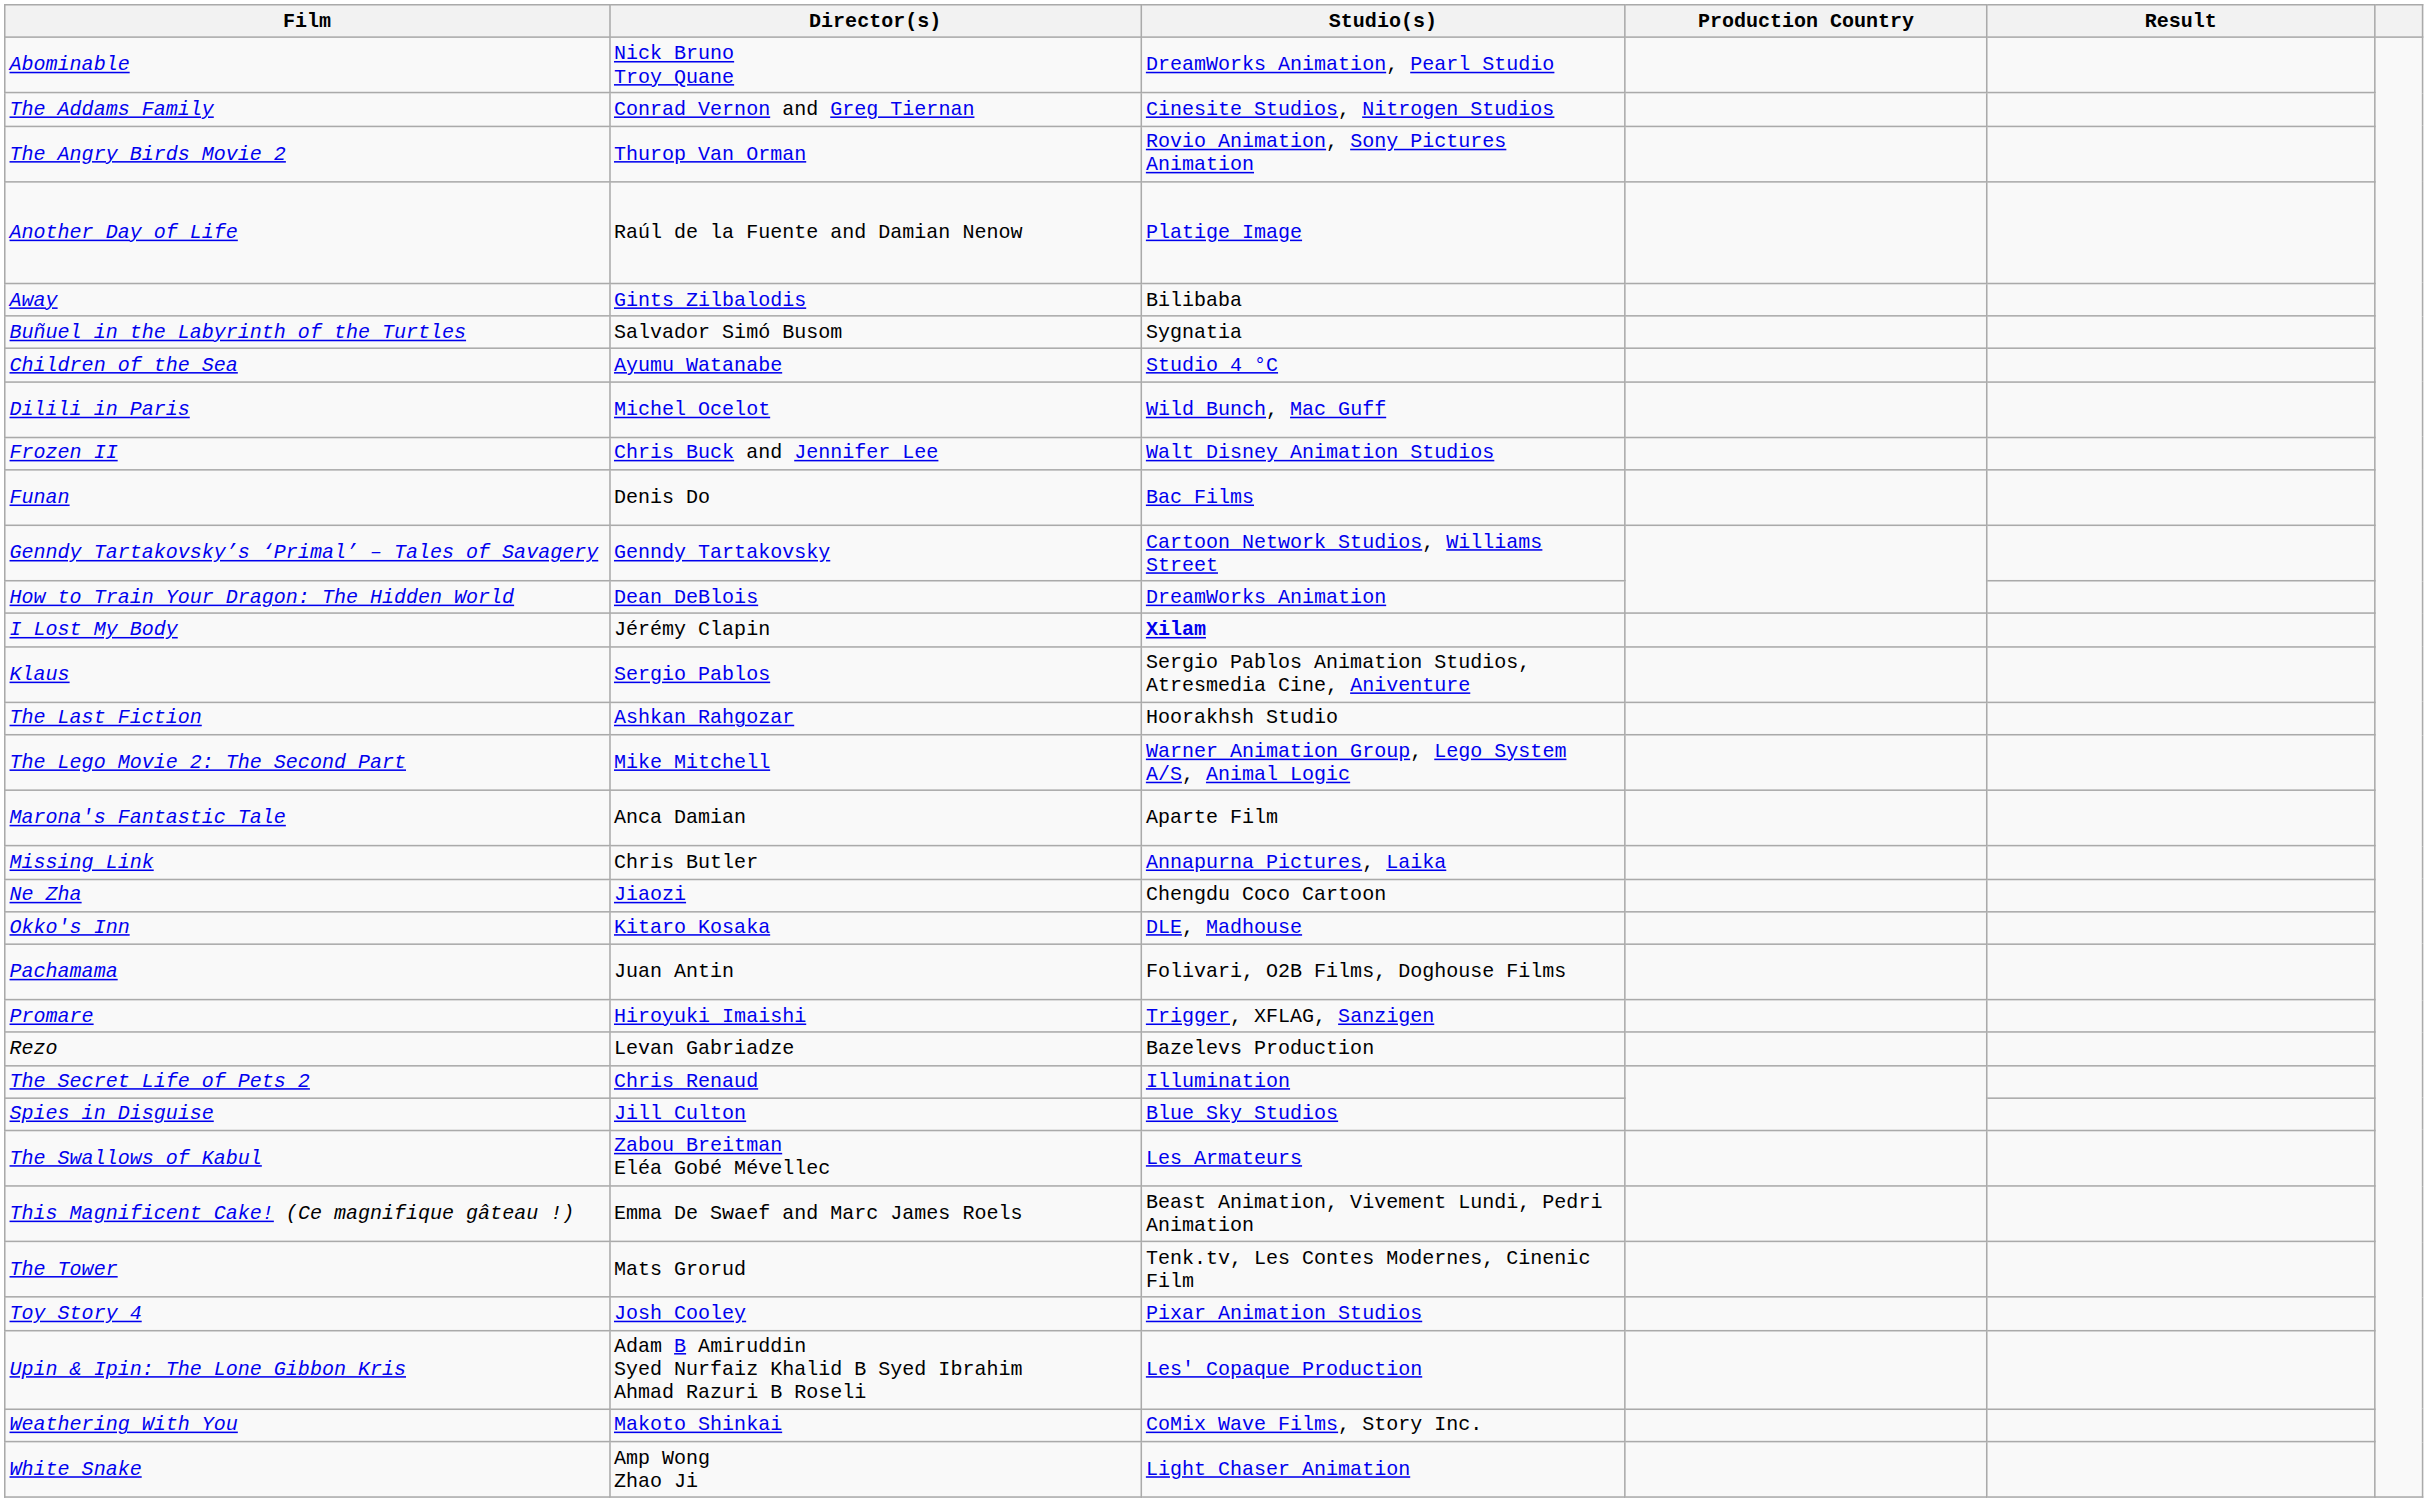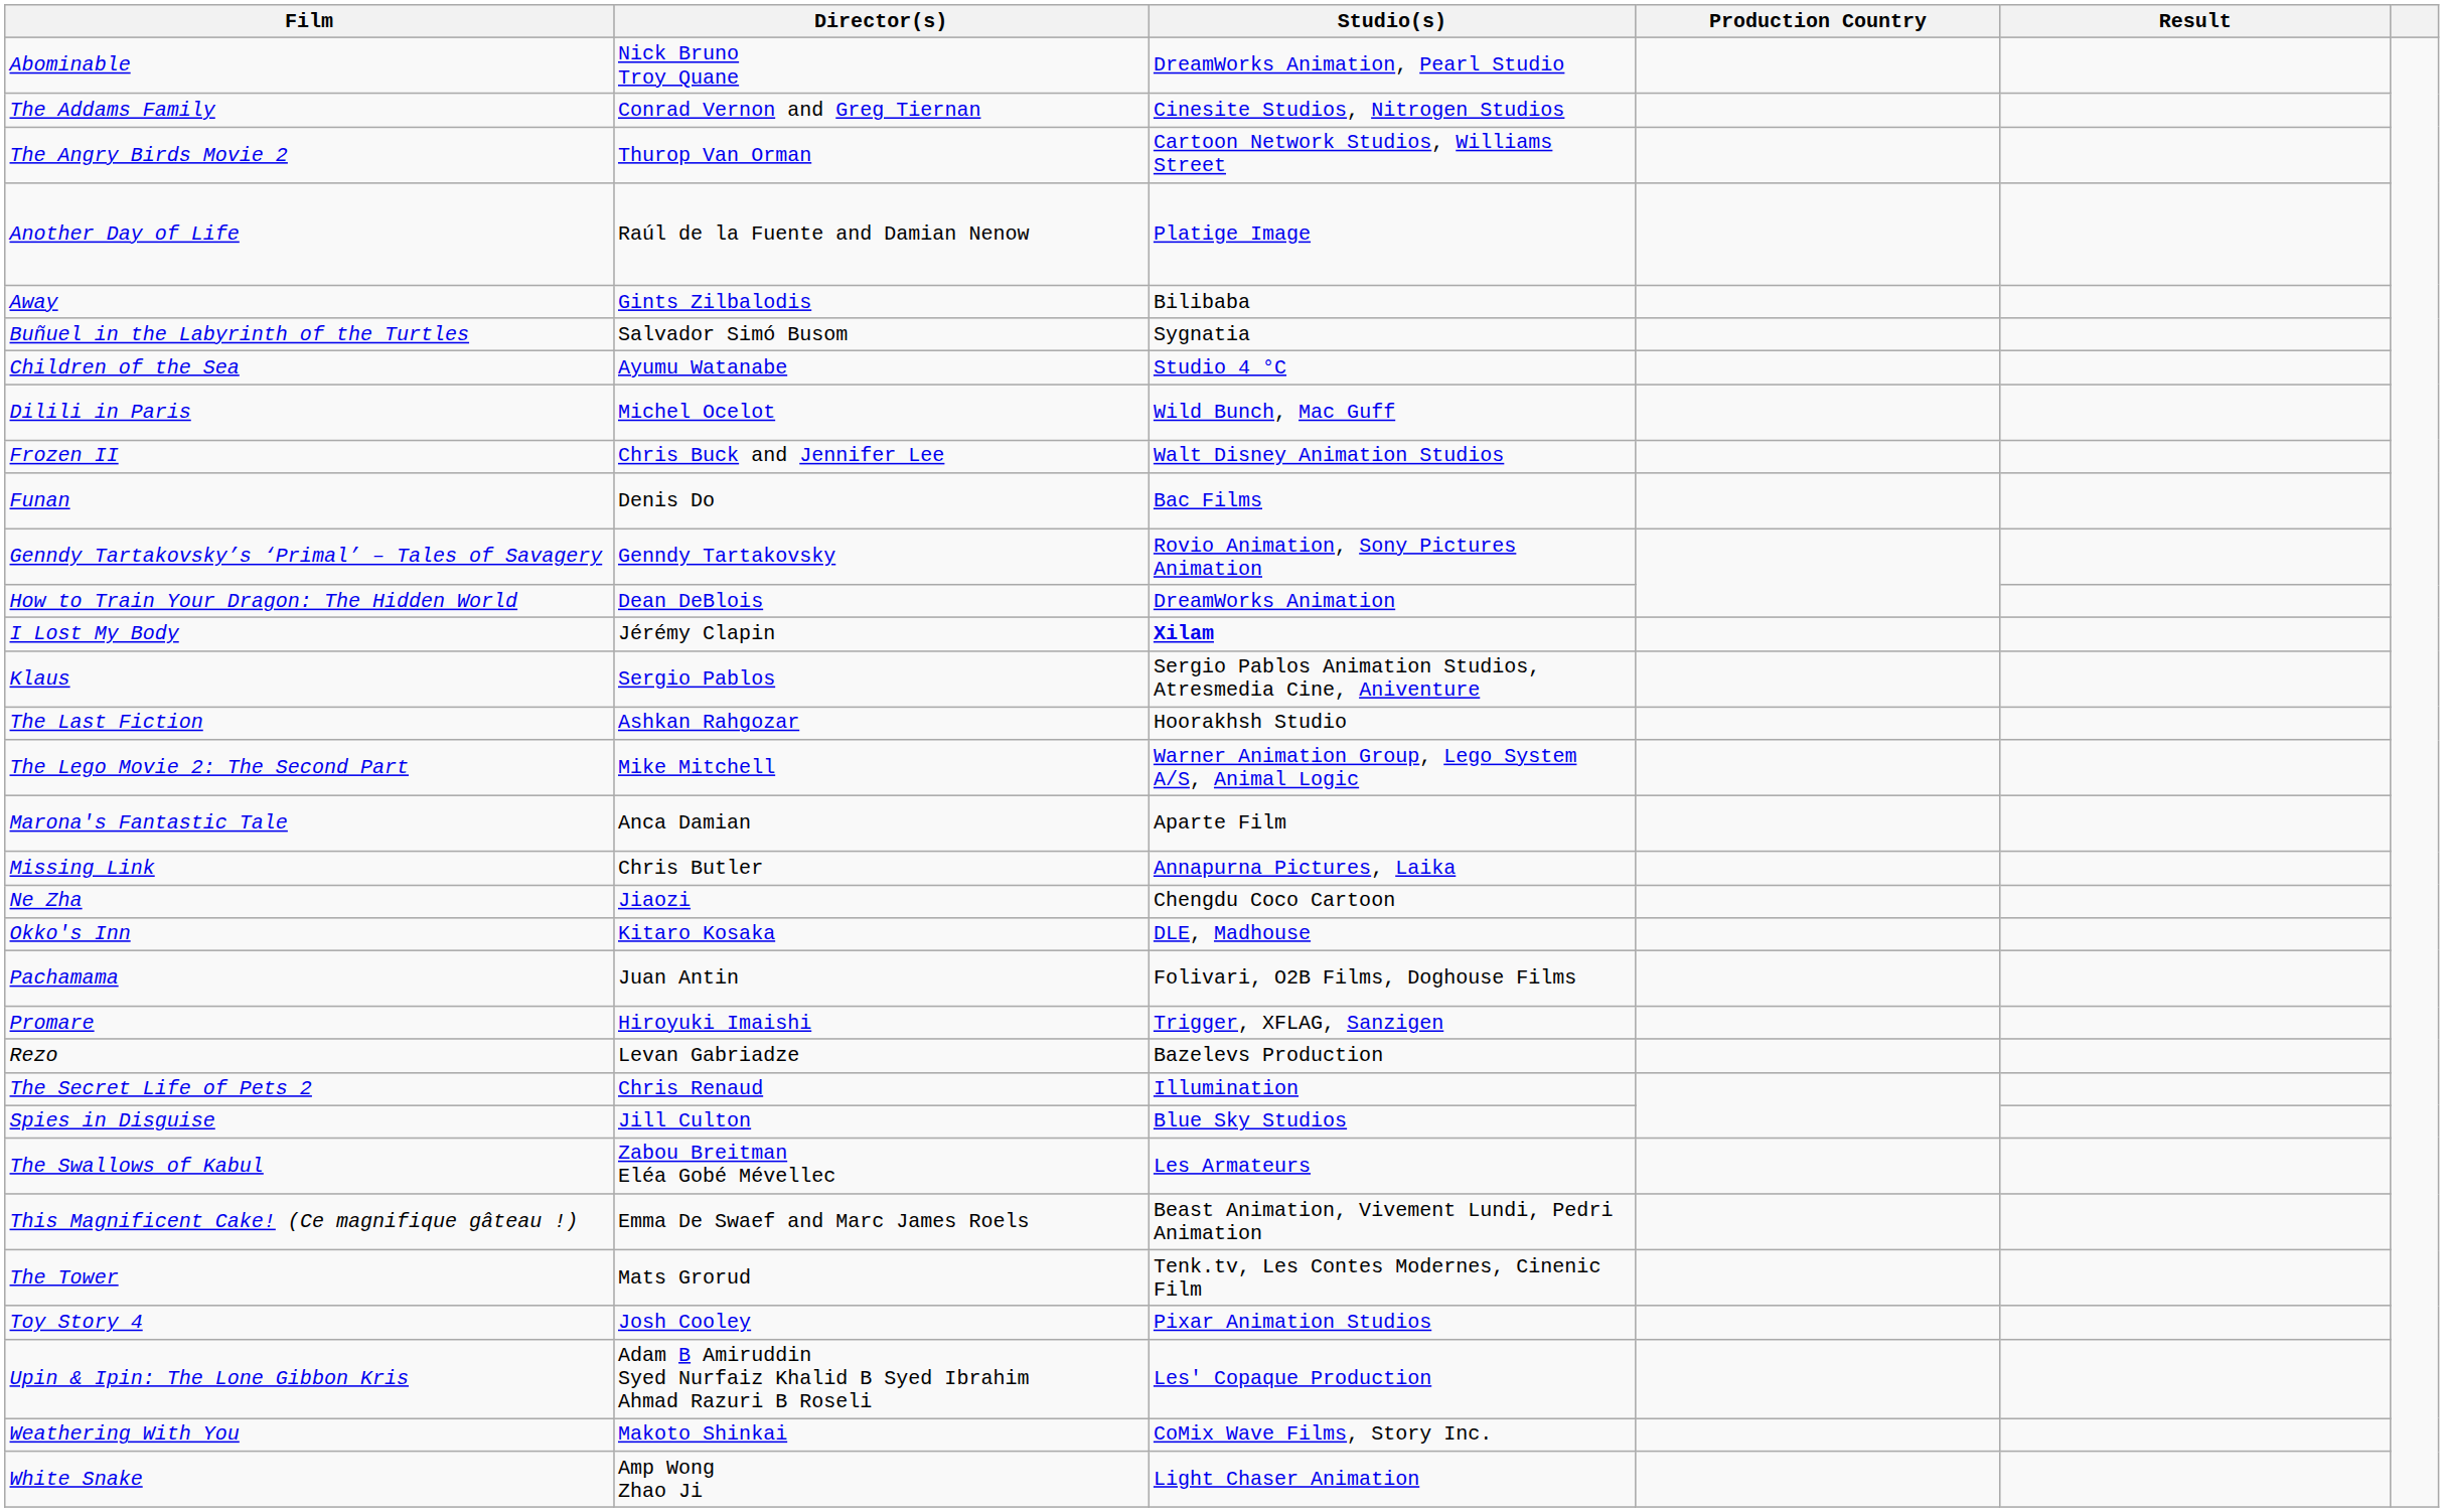The Angry Birds Movie 2 | Studio(s): Rovio Animation, Sony Pictures Animation -> Cartoon Network Studios, Williams Street
Genndy Tartakovsky’s ‘Primal’ – Tales of Savagery | Studio(s): Cartoon Network Studios, Williams Street -> Rovio Animation, Sony Pictures Animation
